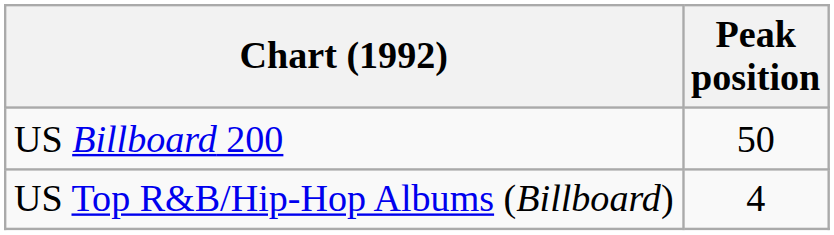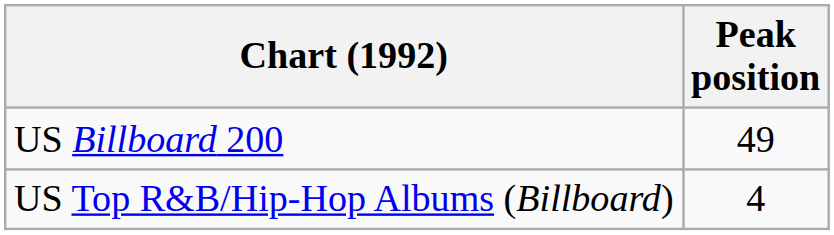US Billboard 200 | Peak position: 50 -> 49
